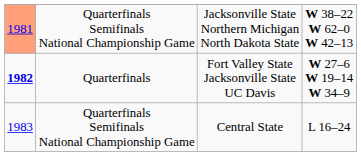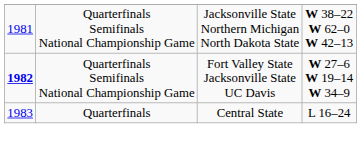Jacksonville State Northern Michigan North Dakota State | column 1: lightsalmon background -> no background
Fort Valley State Jacksonville State UC Davis | column 2: Quarterfinals -> Quarterfinals Semifinals National Championship Game
Central State | column 2: Quarterfinals Semifinals National Championship Game -> Quarterfinals
